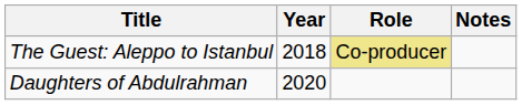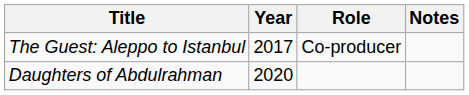The Guest: Aleppo to Istanbul | Year: 2018 -> 2017
The Guest: Aleppo to Istanbul | Role: khaki background -> no background
